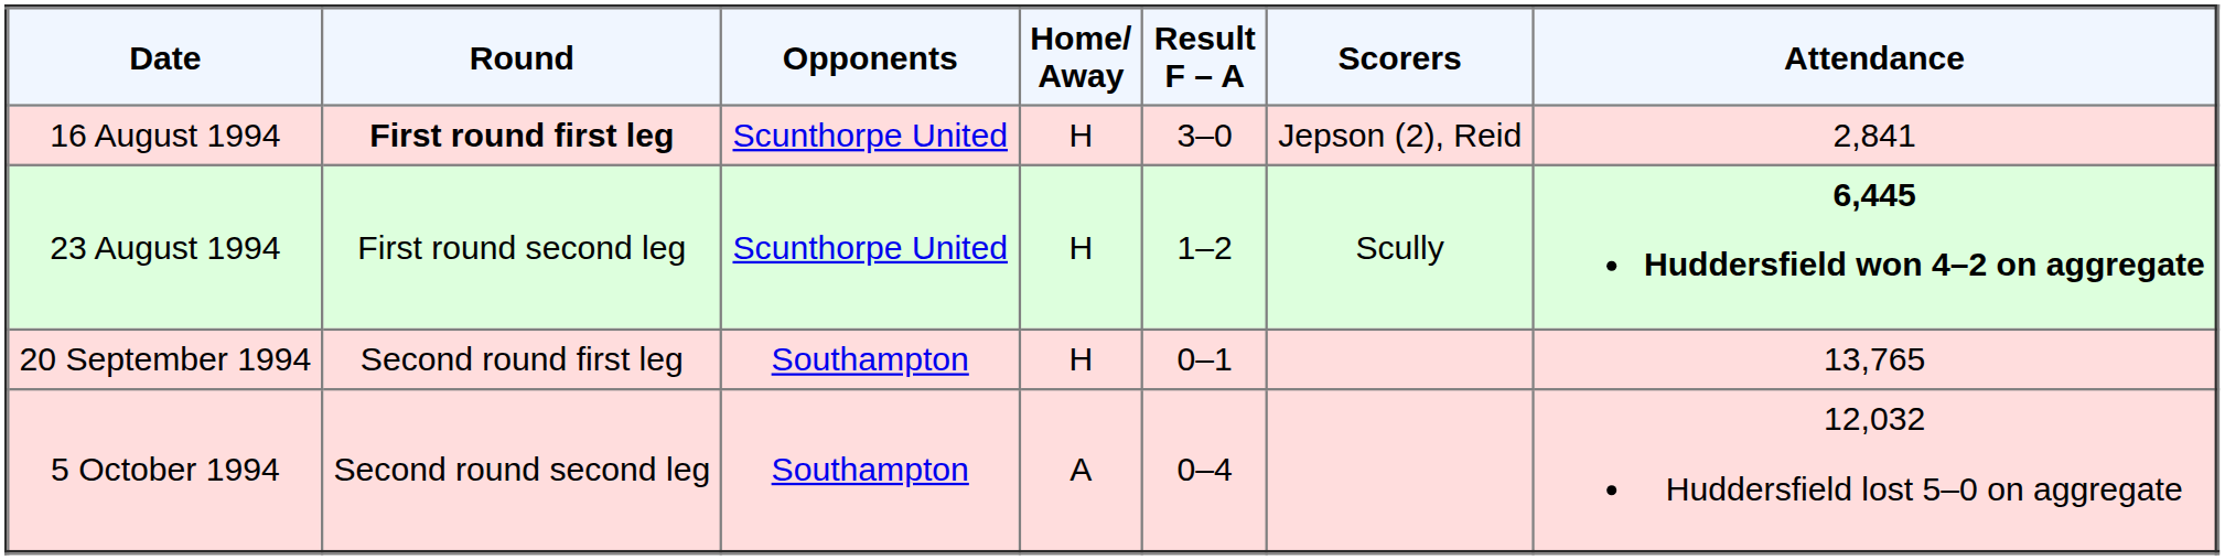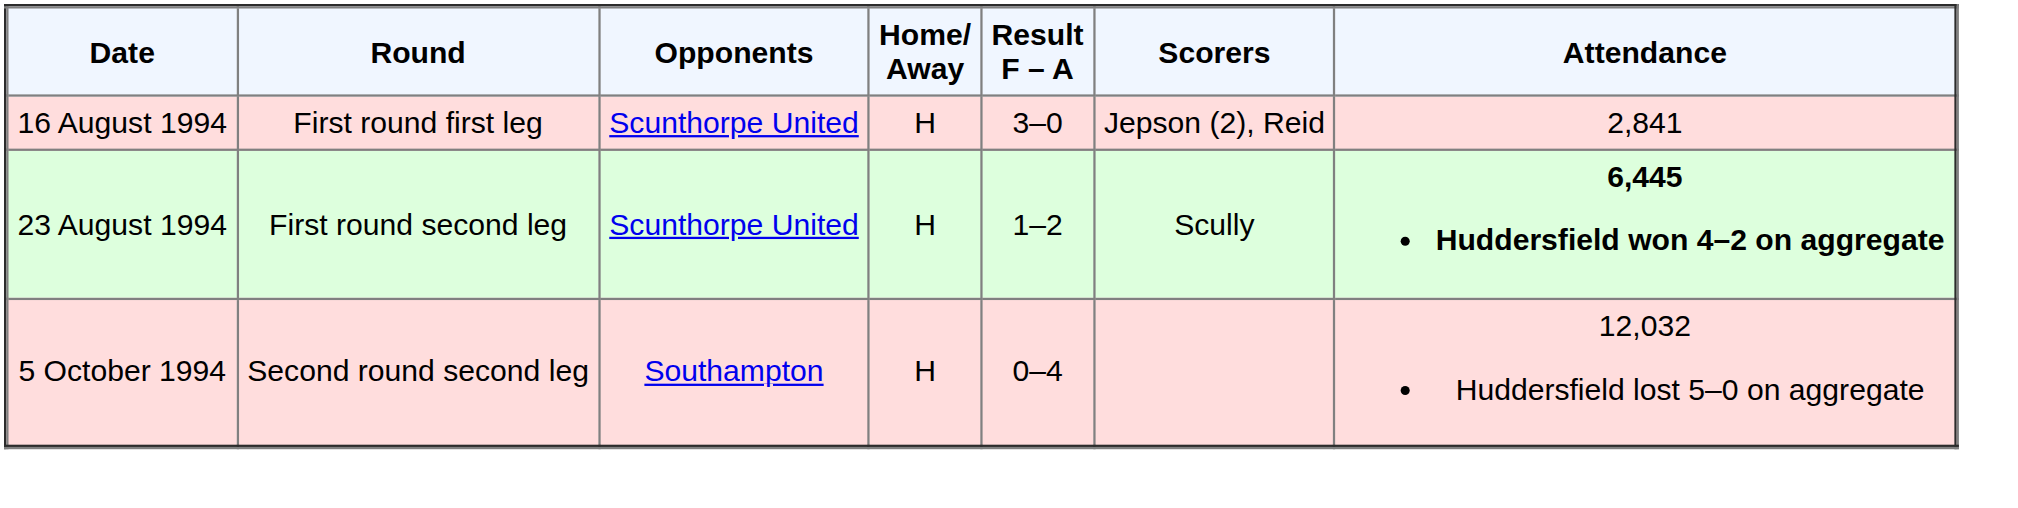16 August 1994 | Round: bold -> normal
- row: 20 September 1994 | Second round first leg | Southampton | H | 0–1 | 13,765
5 October 1994 | Home/ Away: A -> H
